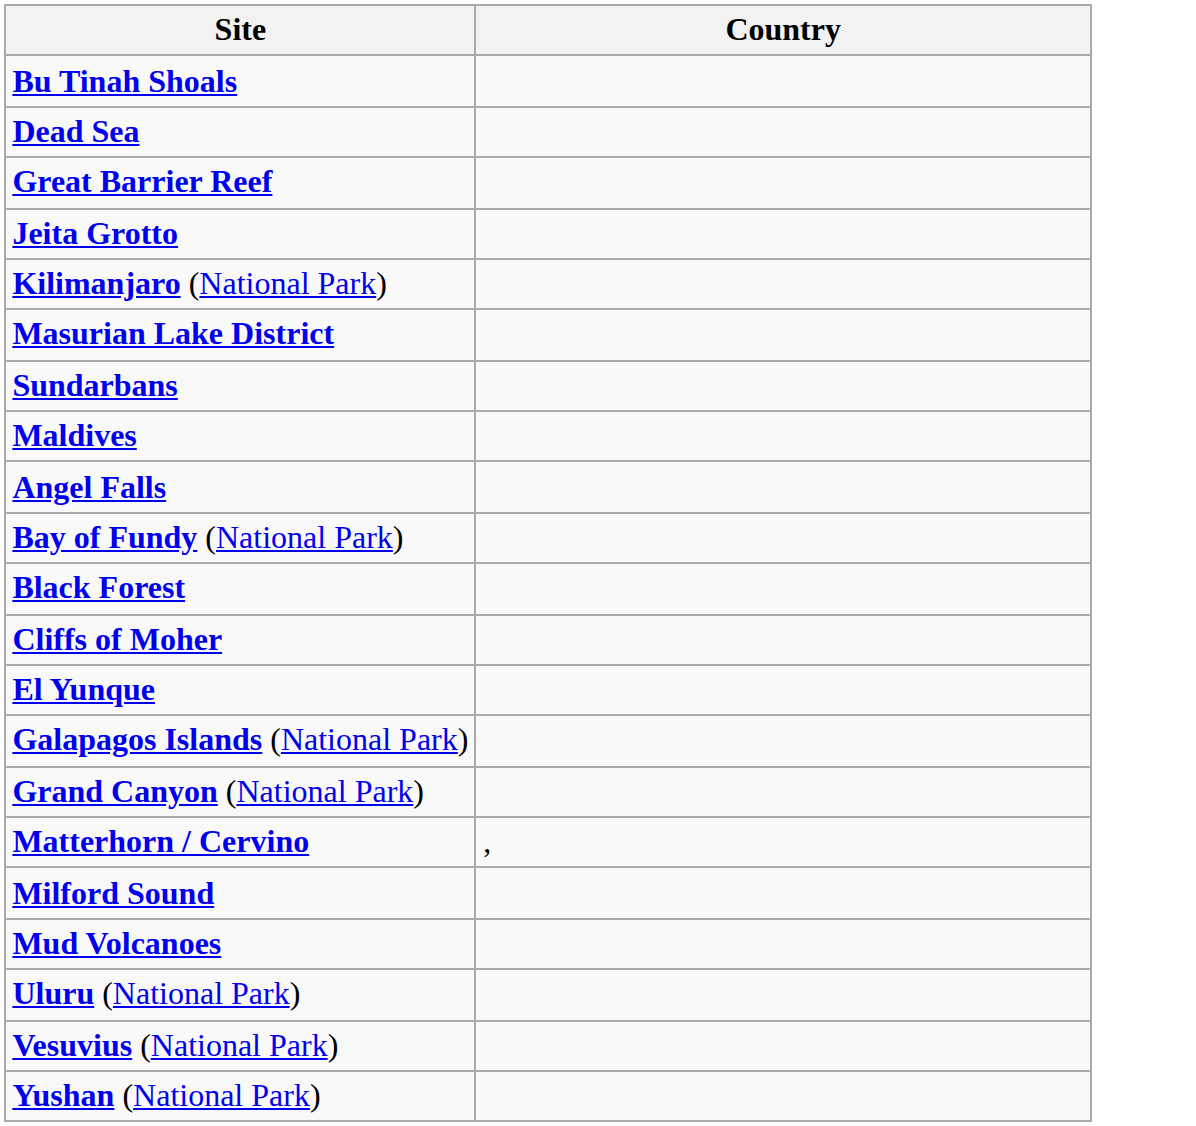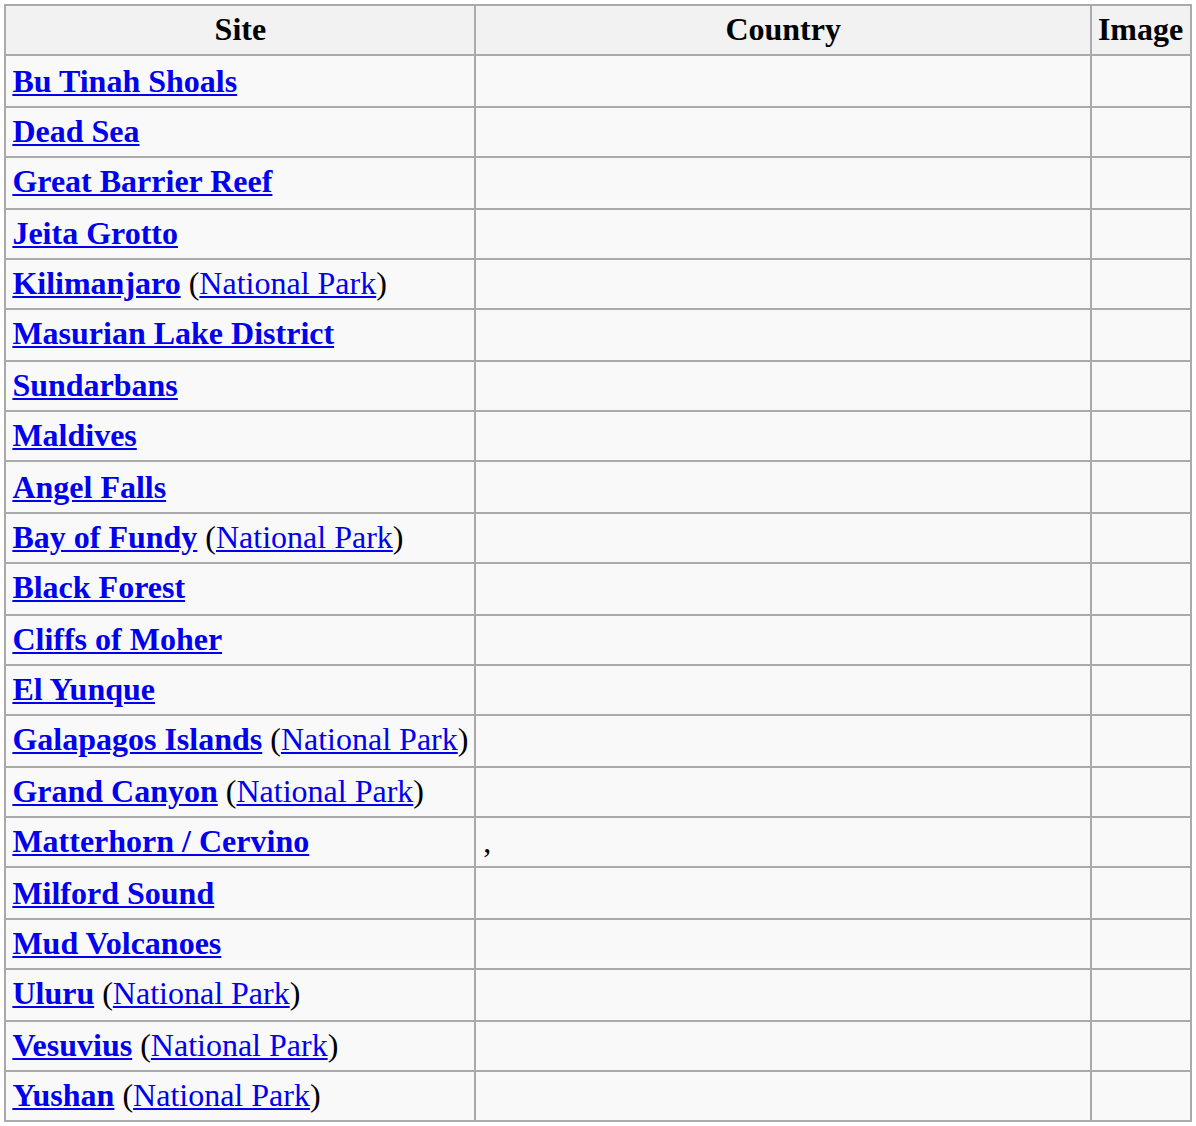+ column: Image
